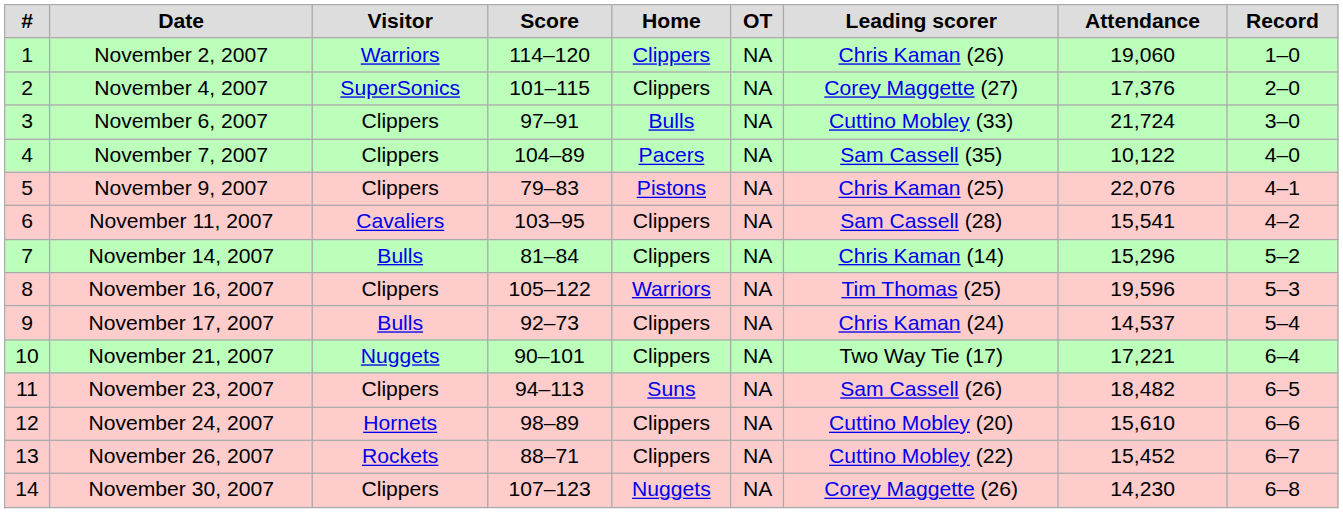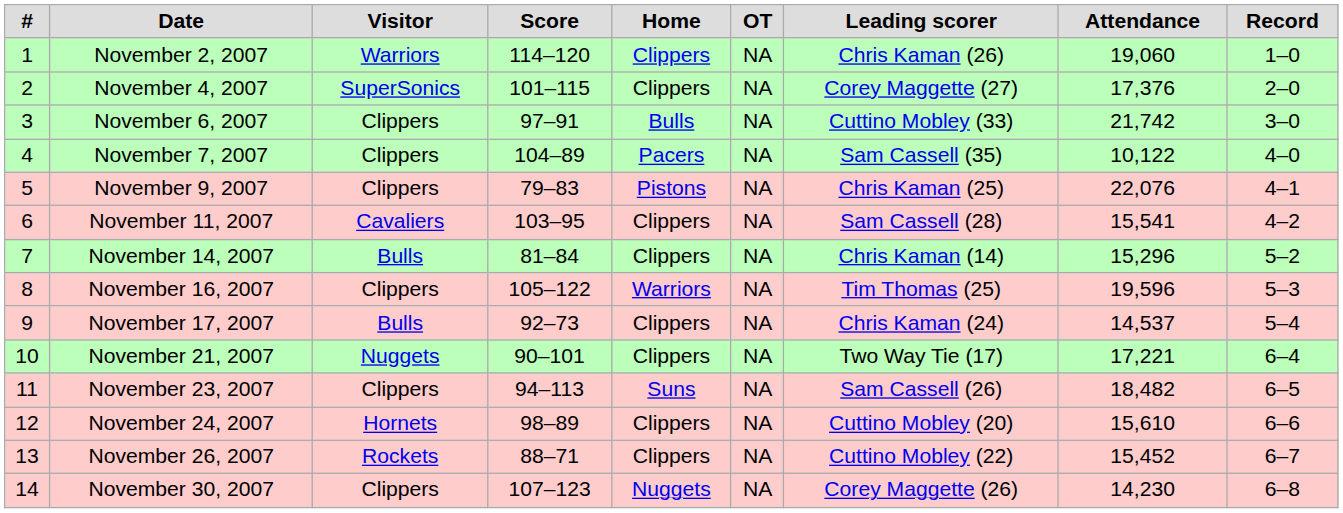November 6, 2007 | Attendance: 21,724 -> 21,742
